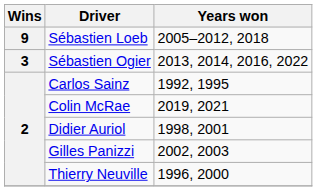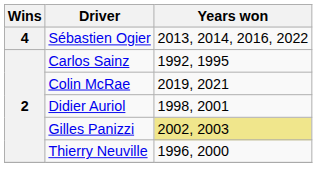- row: 9 | Sébastien Loeb | 2005–2012, 2018
Sébastien Ogier | Wins: 3 -> 4
Gilles Panizzi | Years won: no background -> khaki background
